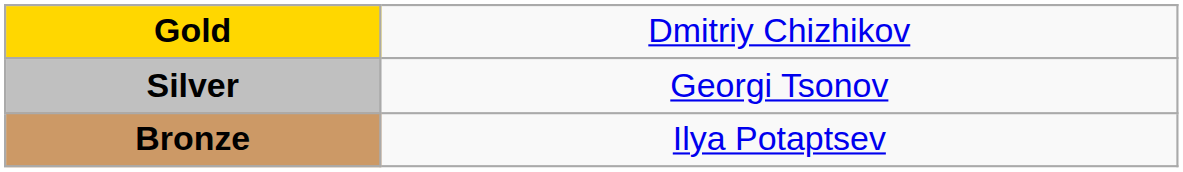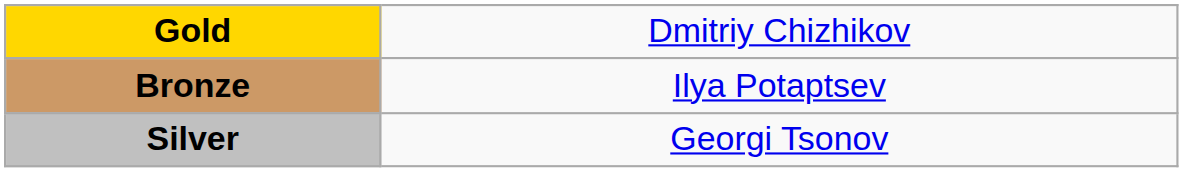rows swapped: Silver <-> Bronze
